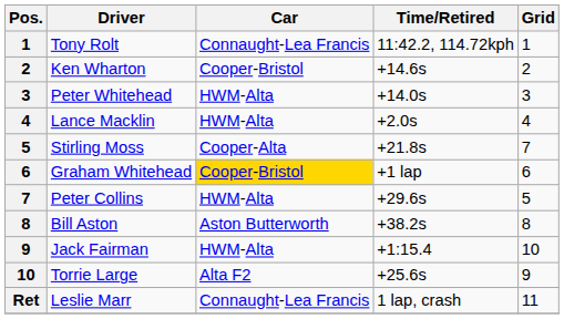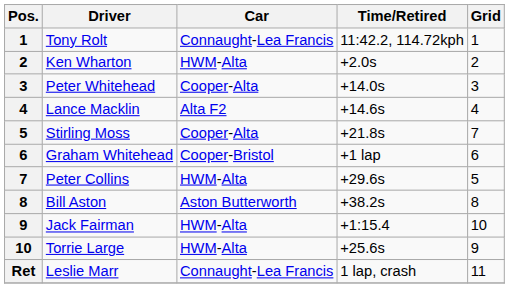Ken Wharton | Car: Cooper-Bristol -> HWM-Alta
Ken Wharton | Time/Retired: +14.6s -> +2.0s
Peter Whitehead | Car: HWM-Alta -> Cooper-Alta
Lance Macklin | Car: HWM-Alta -> Alta F2
Lance Macklin | Time/Retired: +2.0s -> +14.6s
Graham Whitehead | Car: gold background -> no background
Torrie Large | Car: Alta F2 -> HWM-Alta
